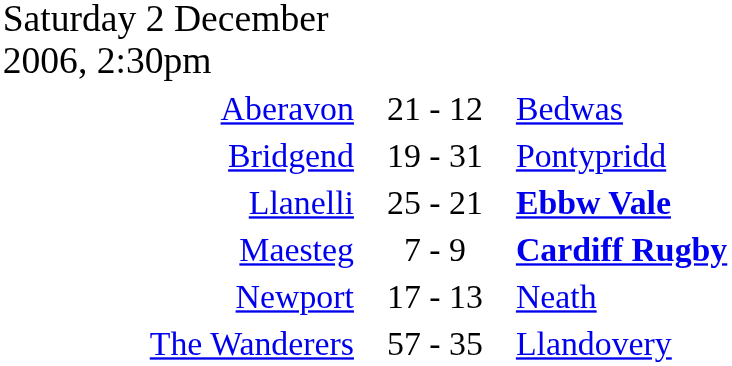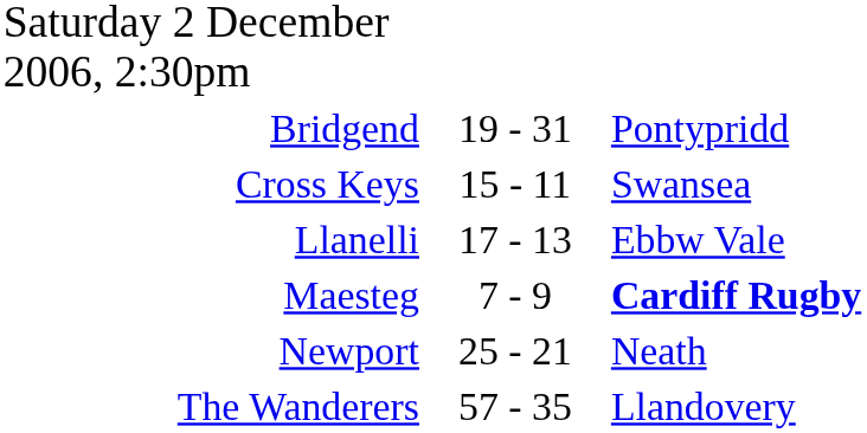- row: Aberavon | 21 - 12 | Bedwas
+ row: Cross Keys | 15 - 11 | Swansea
Llanelli | column 2: 25 - 21 -> 17 - 13
Llanelli | column 3: bold -> normal
Newport | column 2: 17 - 13 -> 25 - 21
